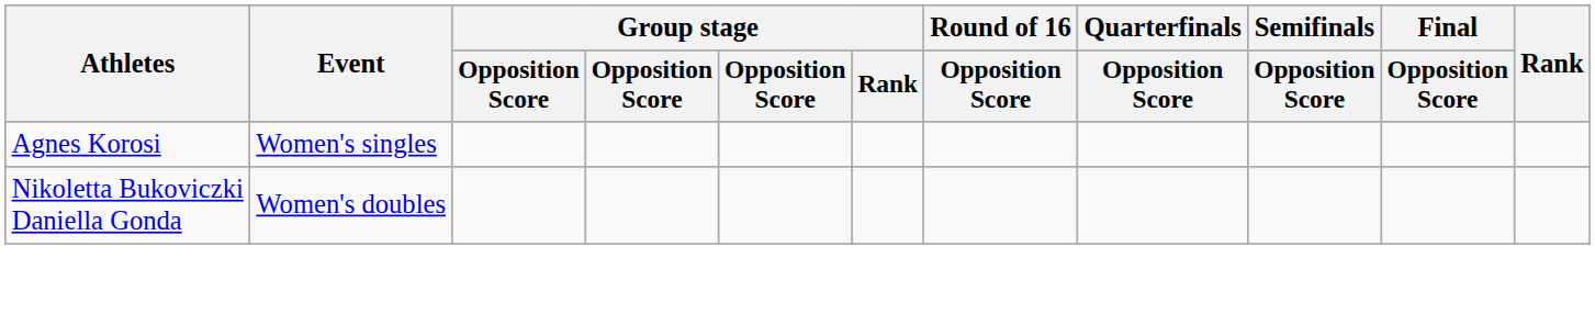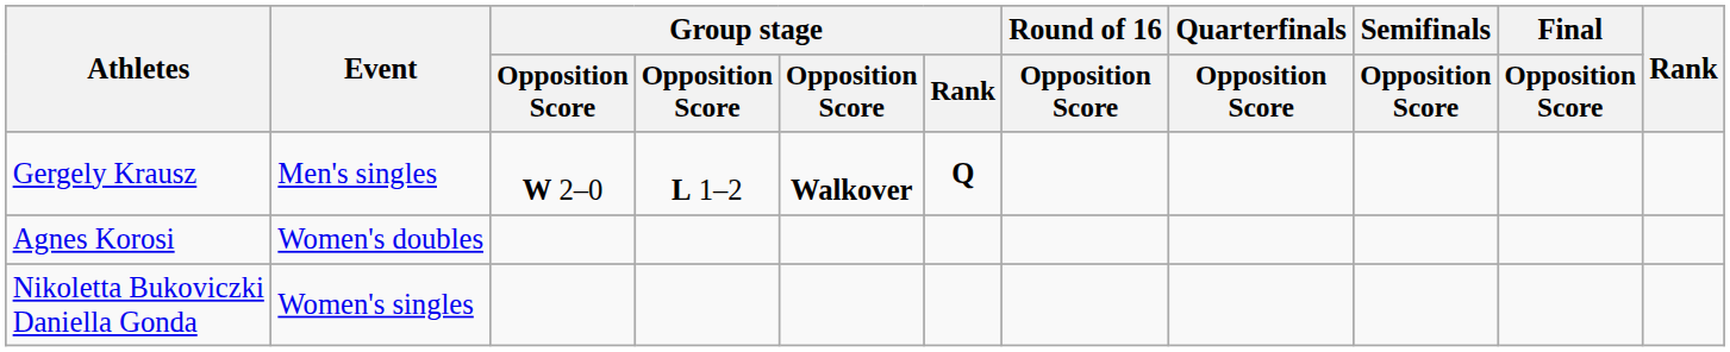+ row: Gergely Krausz | Men's singles | W 2–0 | L 1–2 | Walkover | Q
Agnes Korosi | Event: Women's singles -> Women's doubles
Nikoletta Bukoviczki Daniella Gonda | Event: Women's doubles -> Women's singles
